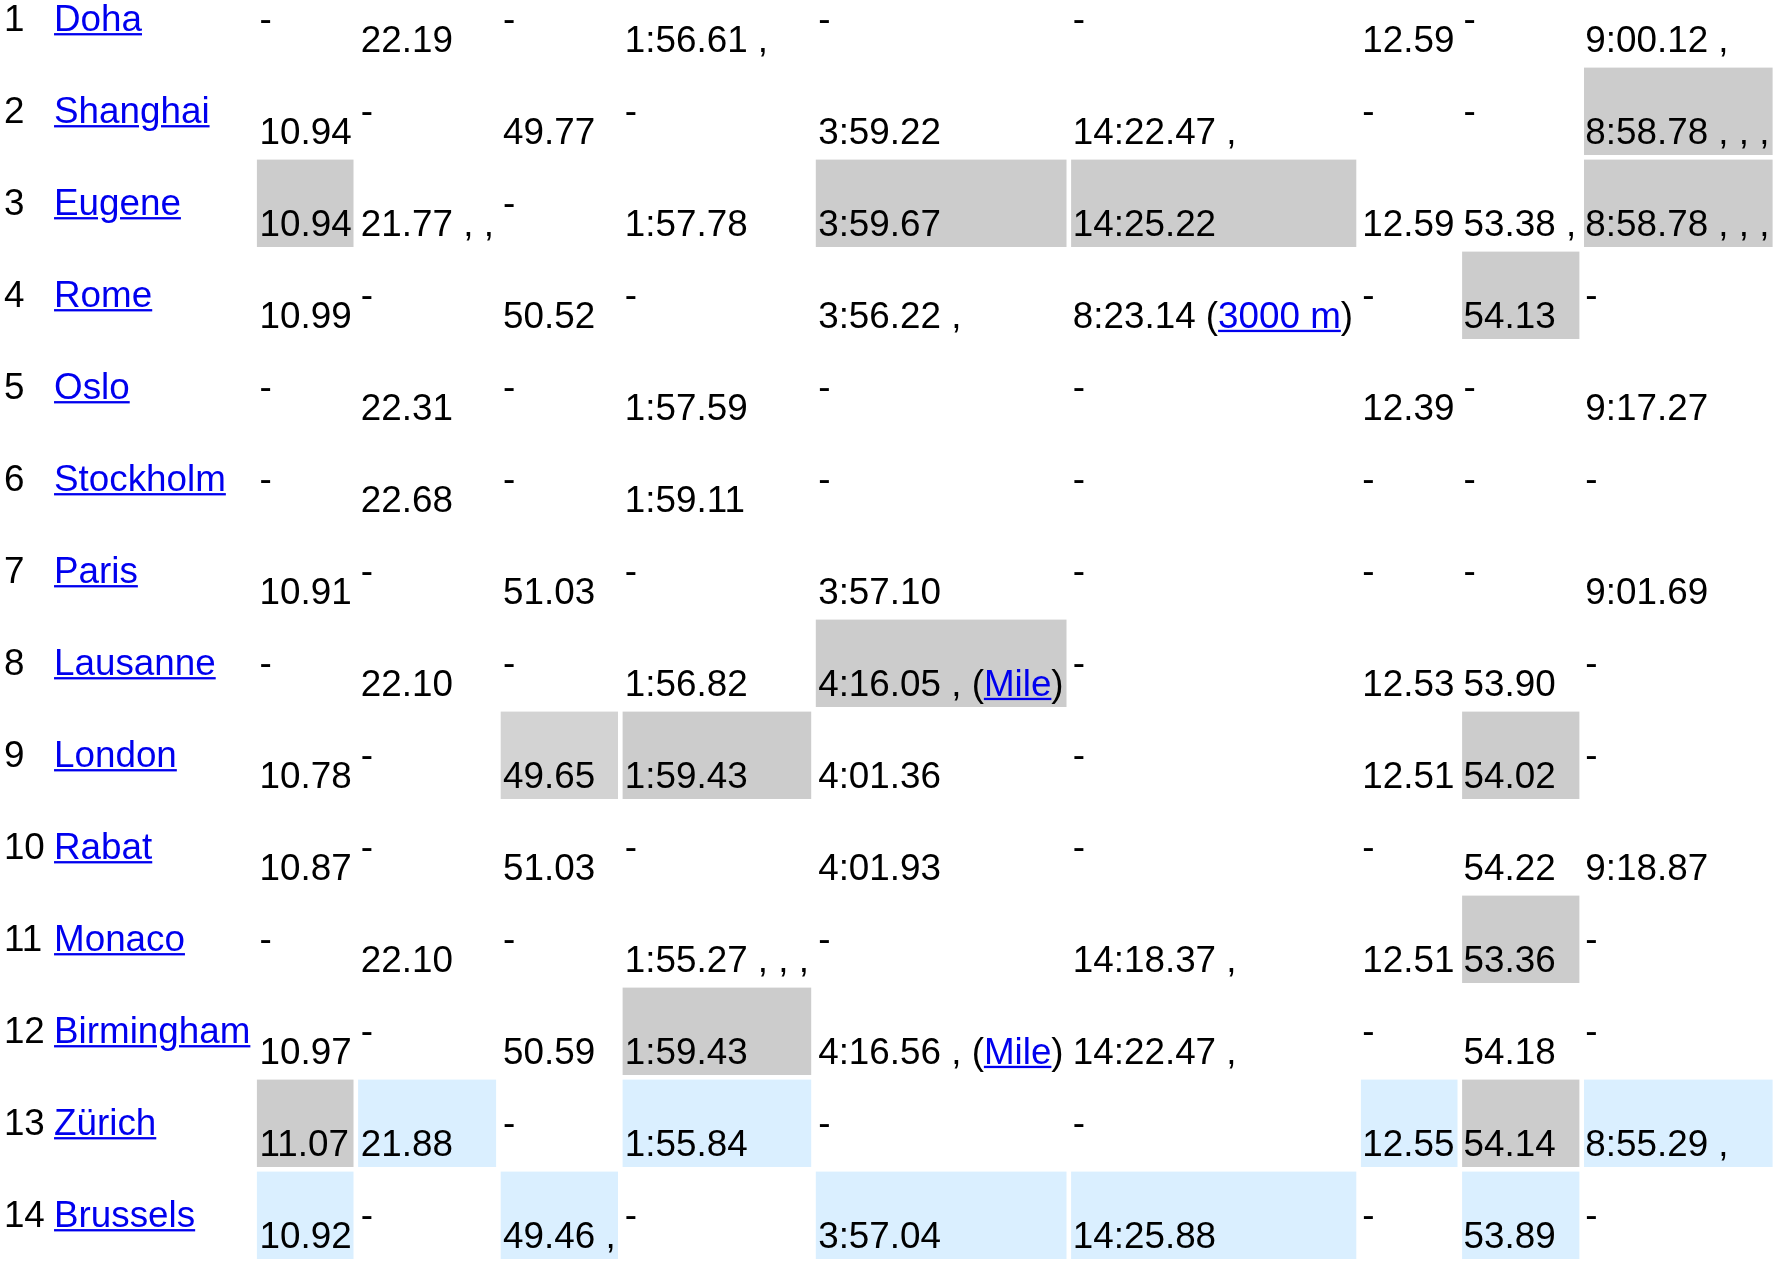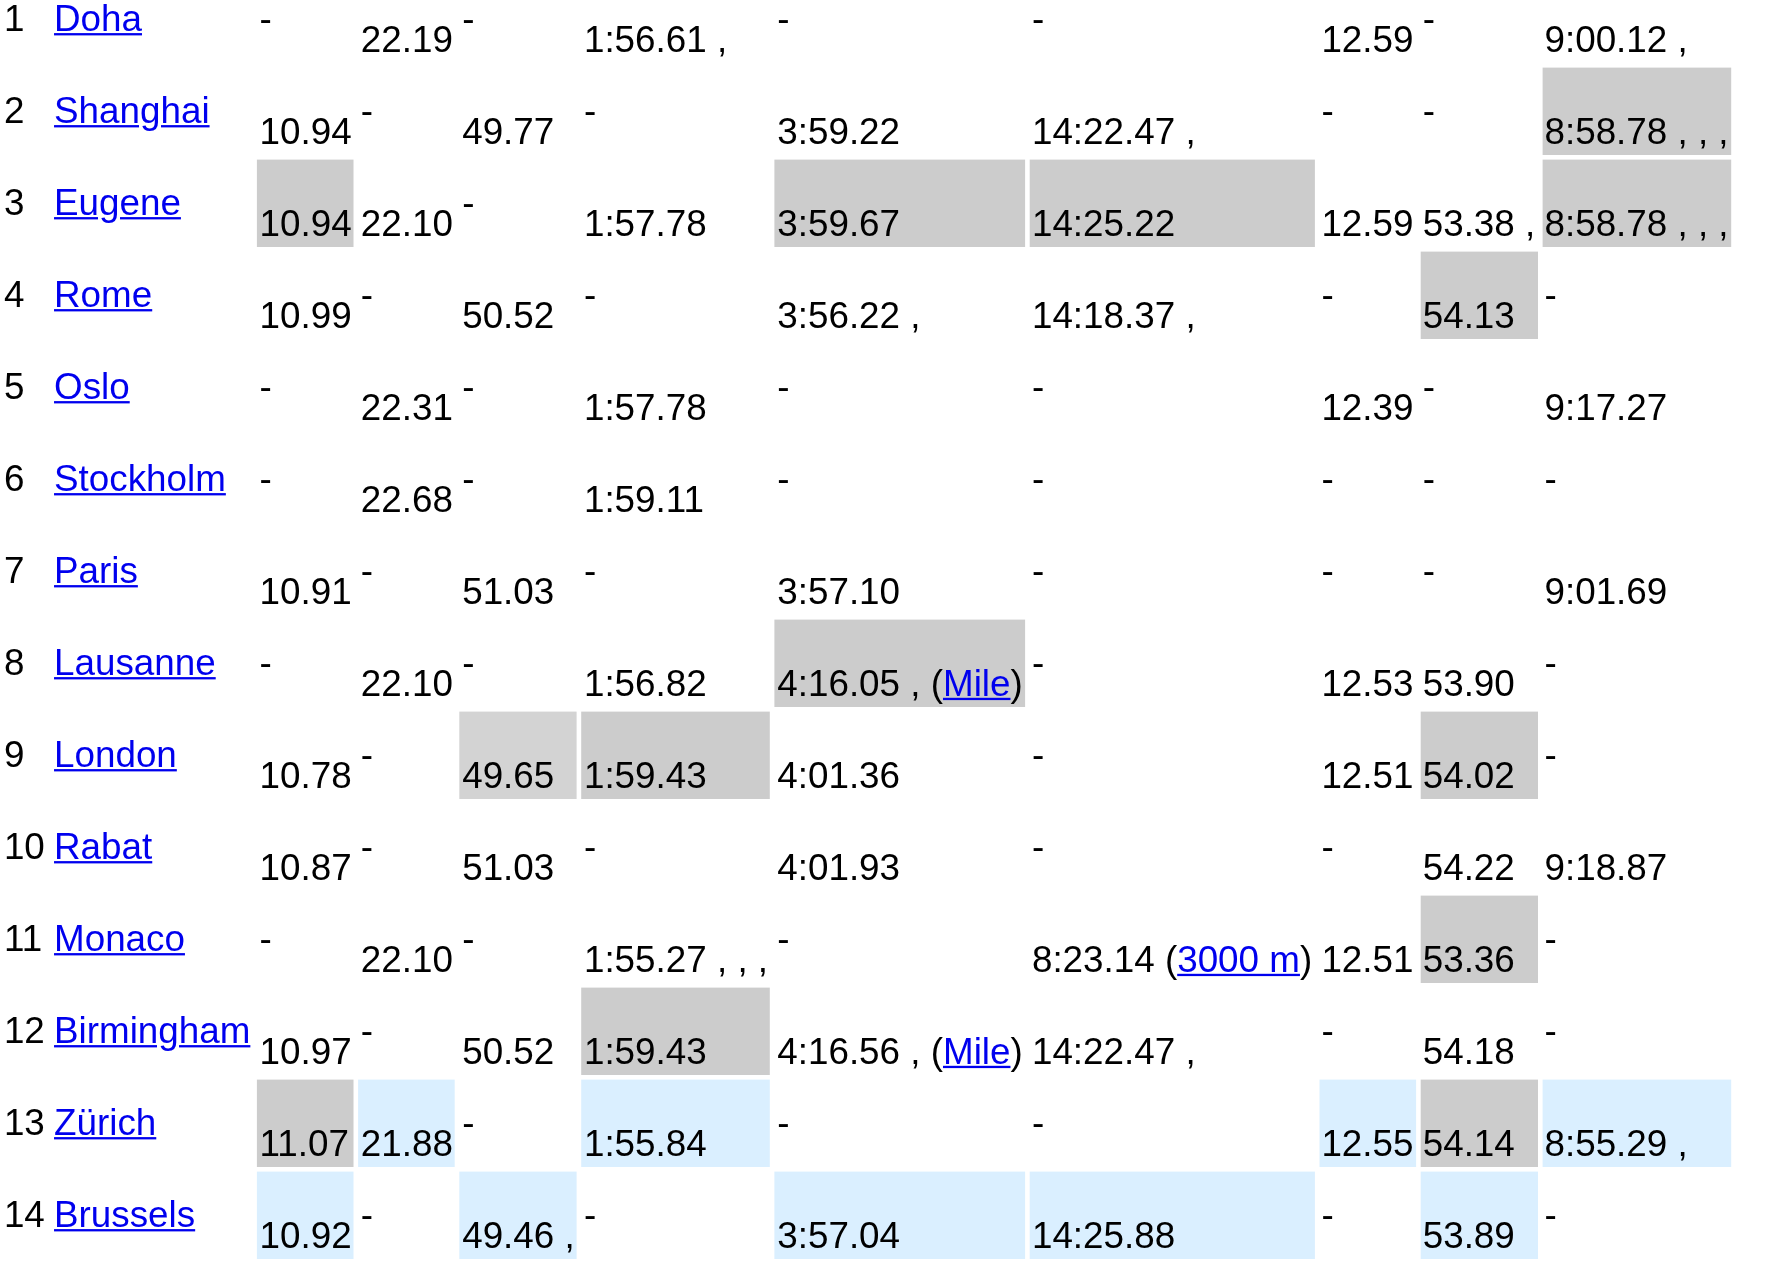Eugene | column 4: 21.77 , , -> 22.10
Rome | column 8: 8:23.14 (3000 m) -> 14:18.37 ,
Oslo | column 6: 1:57.59 -> 1:57.78
Monaco | column 8: 14:18.37 , -> 8:23.14 (3000 m)
Birmingham | column 5: 50.59 -> 50.52
